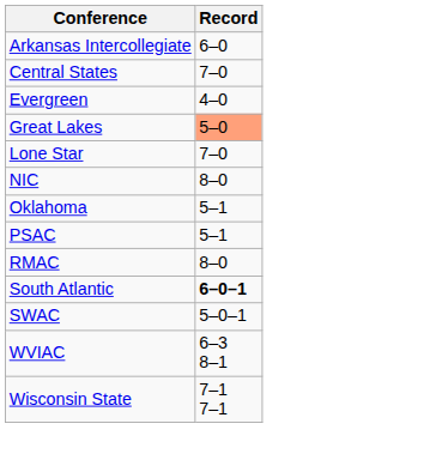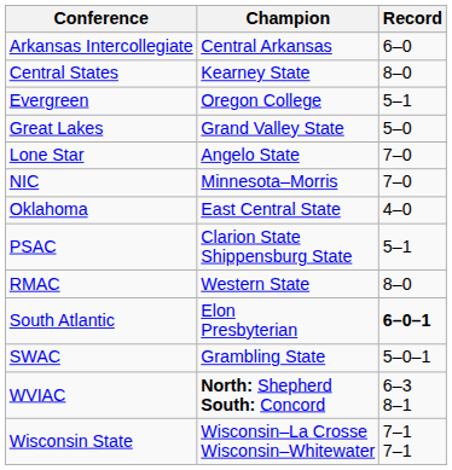+ column: Champion | Central Arkansas | Kearney State | Oregon College | Grand Valley State | Angelo State | Minnesota–Morris | East Central State | Clarion State Shippensburg State | Western State | Elon Presbyterian | Grambling State | North: Shepherd South: Concord | Wisconsin–La Crosse Wisconsin–Whitewater
Central States | Record: 7–0 -> 8–0
Evergreen | Record: 4–0 -> 5–1
Great Lakes | Record: lightsalmon background -> no background
NIC | Record: 8–0 -> 7–0
Oklahoma | Record: 5–1 -> 4–0
